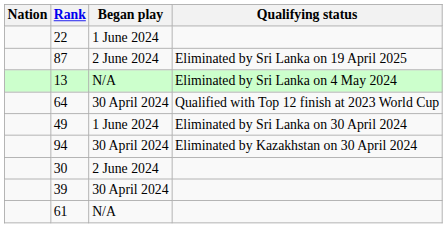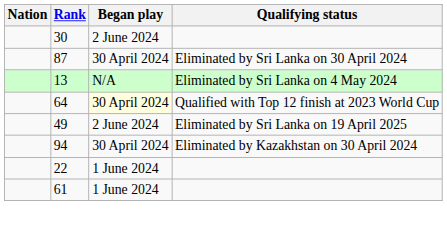rows swapped: 22 <-> 30
87 | Began play: 2 June 2024 -> 30 April 2024
87 | Qualifying status: Eliminated by Sri Lanka on 19 April 2025 -> Eliminated by Sri Lanka on 30 April 2024
64 | Began play: no background -> lightyellow background
49 | Began play: 1 June 2024 -> 2 June 2024
49 | Qualifying status: Eliminated by Sri Lanka on 30 April 2024 -> Eliminated by Sri Lanka on 19 April 2025
- row: 39 | 30 April 2024
61 | Began play: N/A -> 1 June 2024
